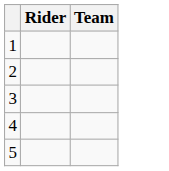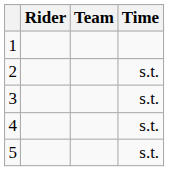+ column: Time | s.t. | s.t. | s.t. | s.t.
